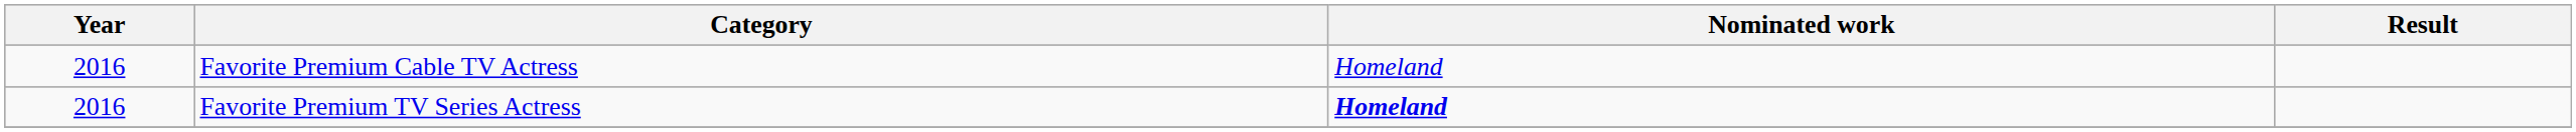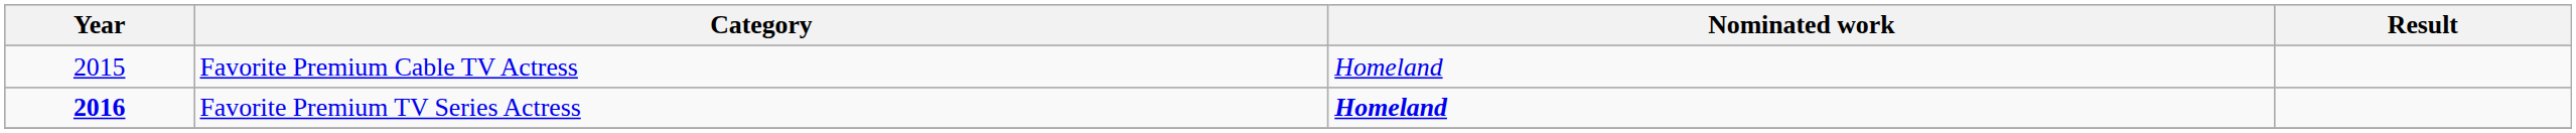Favorite Premium Cable TV Actress | Year: 2016 -> 2015
Favorite Premium TV Series Actress | Year: normal -> bold
